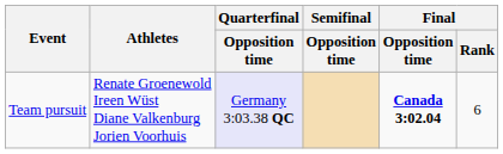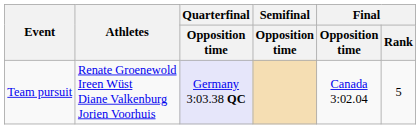Team pursuit | Final / Opposition time: bold -> normal
Team pursuit | Final / Rank: 6 -> 5
